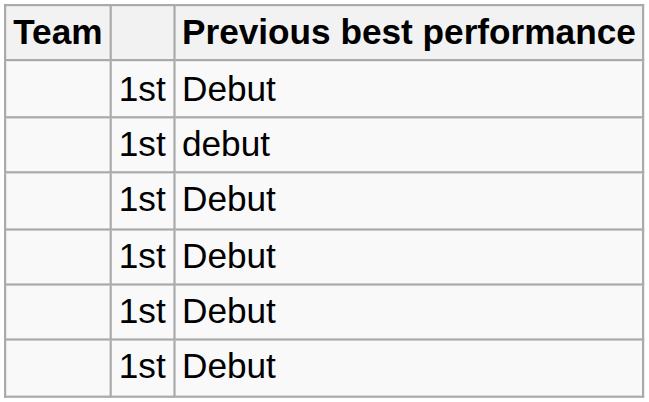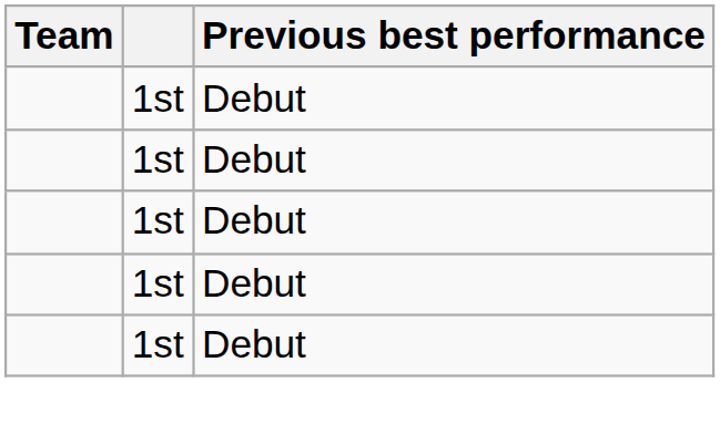- row: 1st | debut
